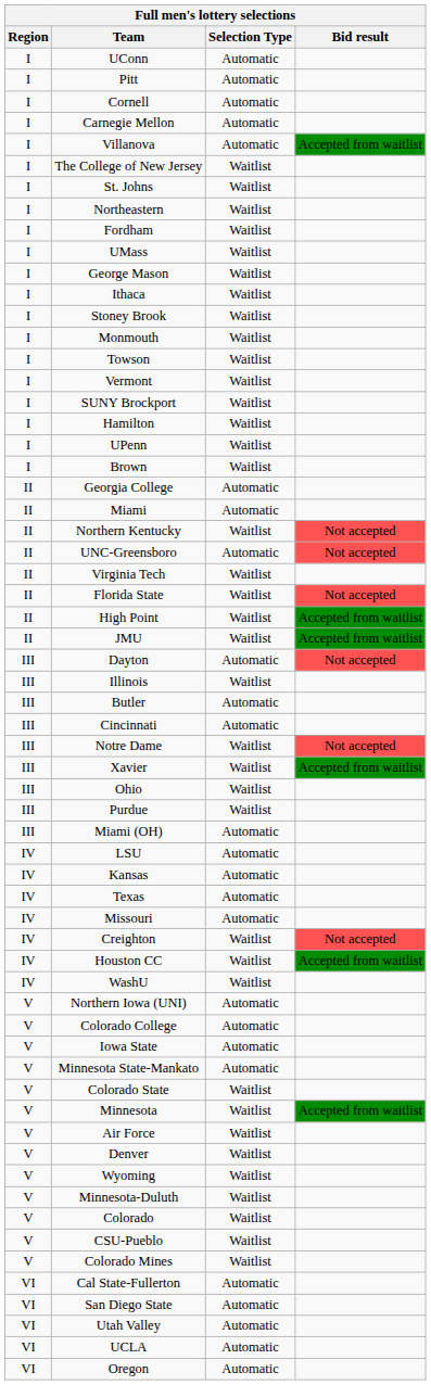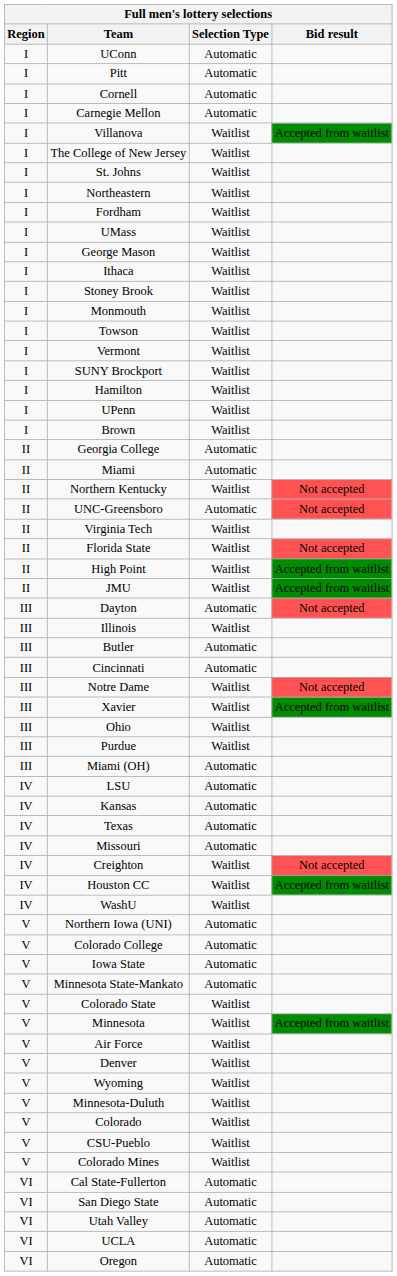Villanova | Selection Type: Automatic -> Waitlist
